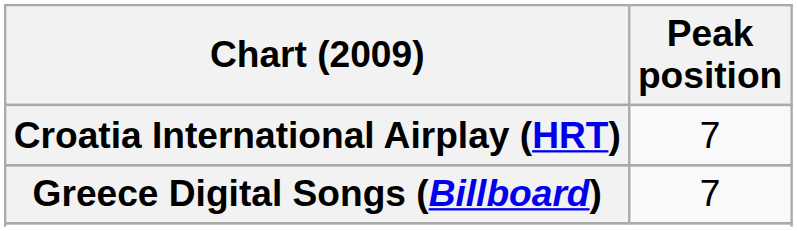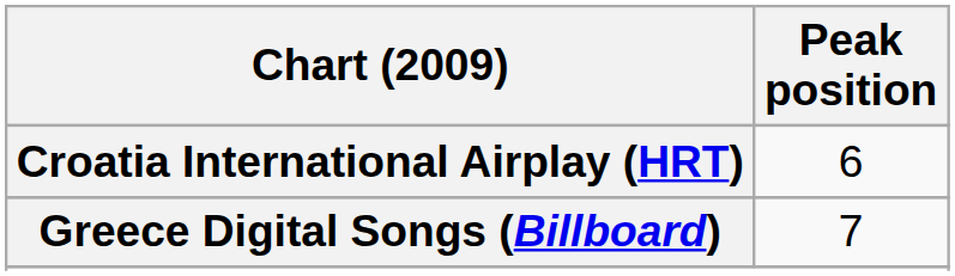Croatia International Airplay (HRT) | Peak position: 7 -> 6
